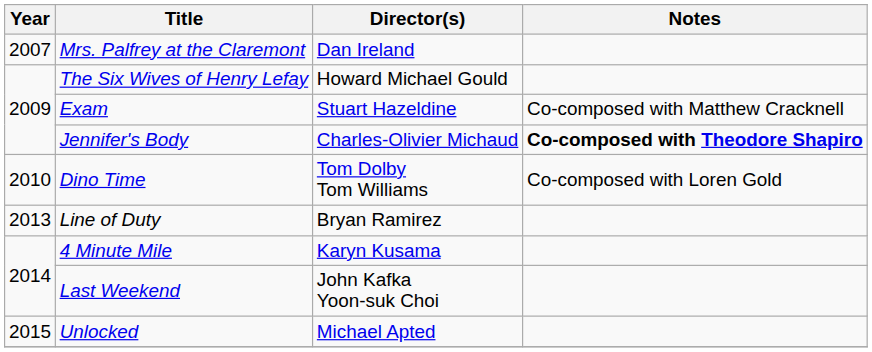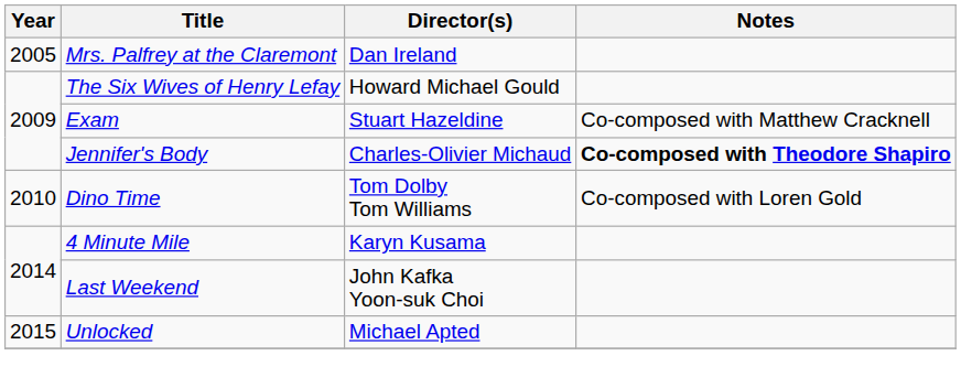Mrs. Palfrey at the Claremont | Year: 2007 -> 2005
- row: 2013 | Line of Duty | Bryan Ramirez
